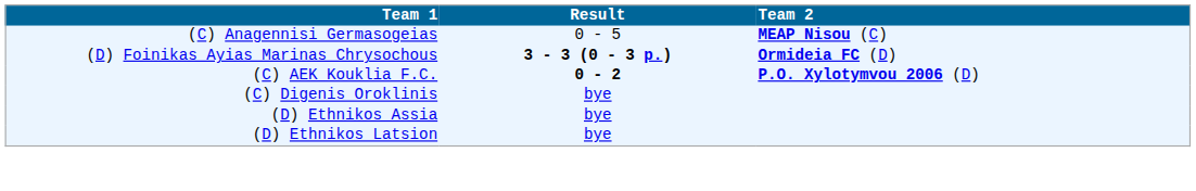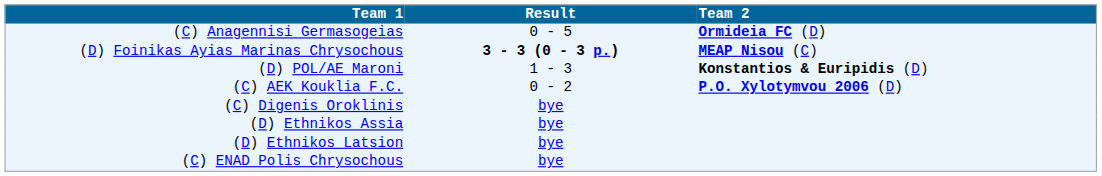(C) Anagennisi Germasogeias | Team 2: MEAP Nisou (C) -> Ormideia FC (D)
(D) Foinikas Ayias Marinas Chrysochous | Team 2: Ormideia FC (D) -> MEAP Nisou (C)
+ row: (D) POL/AE Maroni | 1 - 3 | Konstantios & Euripidis (D)
(C) AEK Kouklia F.C. | Result: bold -> normal
+ row: (C) ENAD Polis Chrysochous | bye
